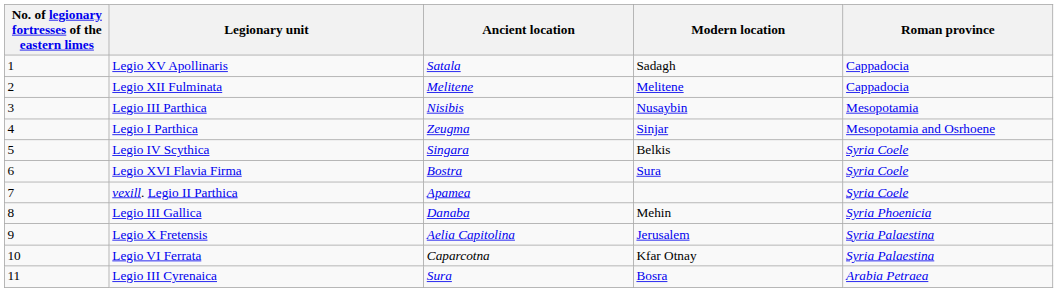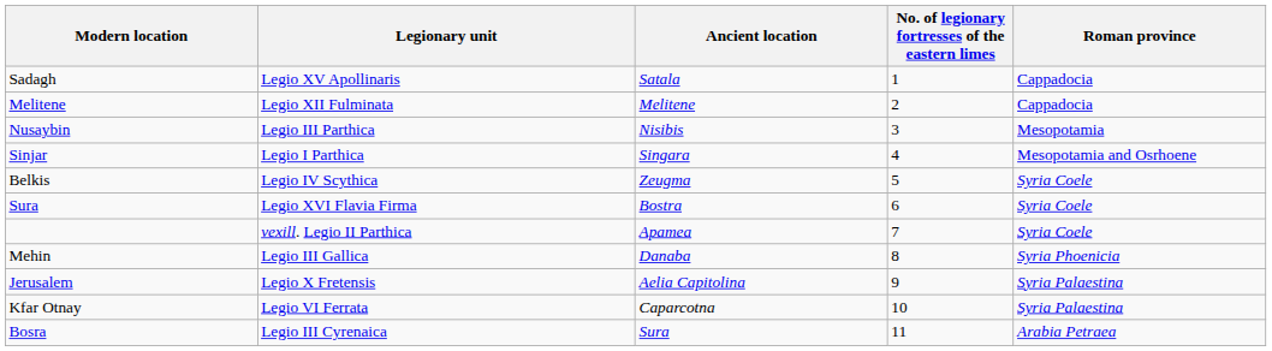columns swapped: No. of legionary fortresses of the eastern limes <-> Modern location
Legio I Parthica | Ancient location: Zeugma -> Singara
Legio IV Scythica | Ancient location: Singara -> Zeugma
